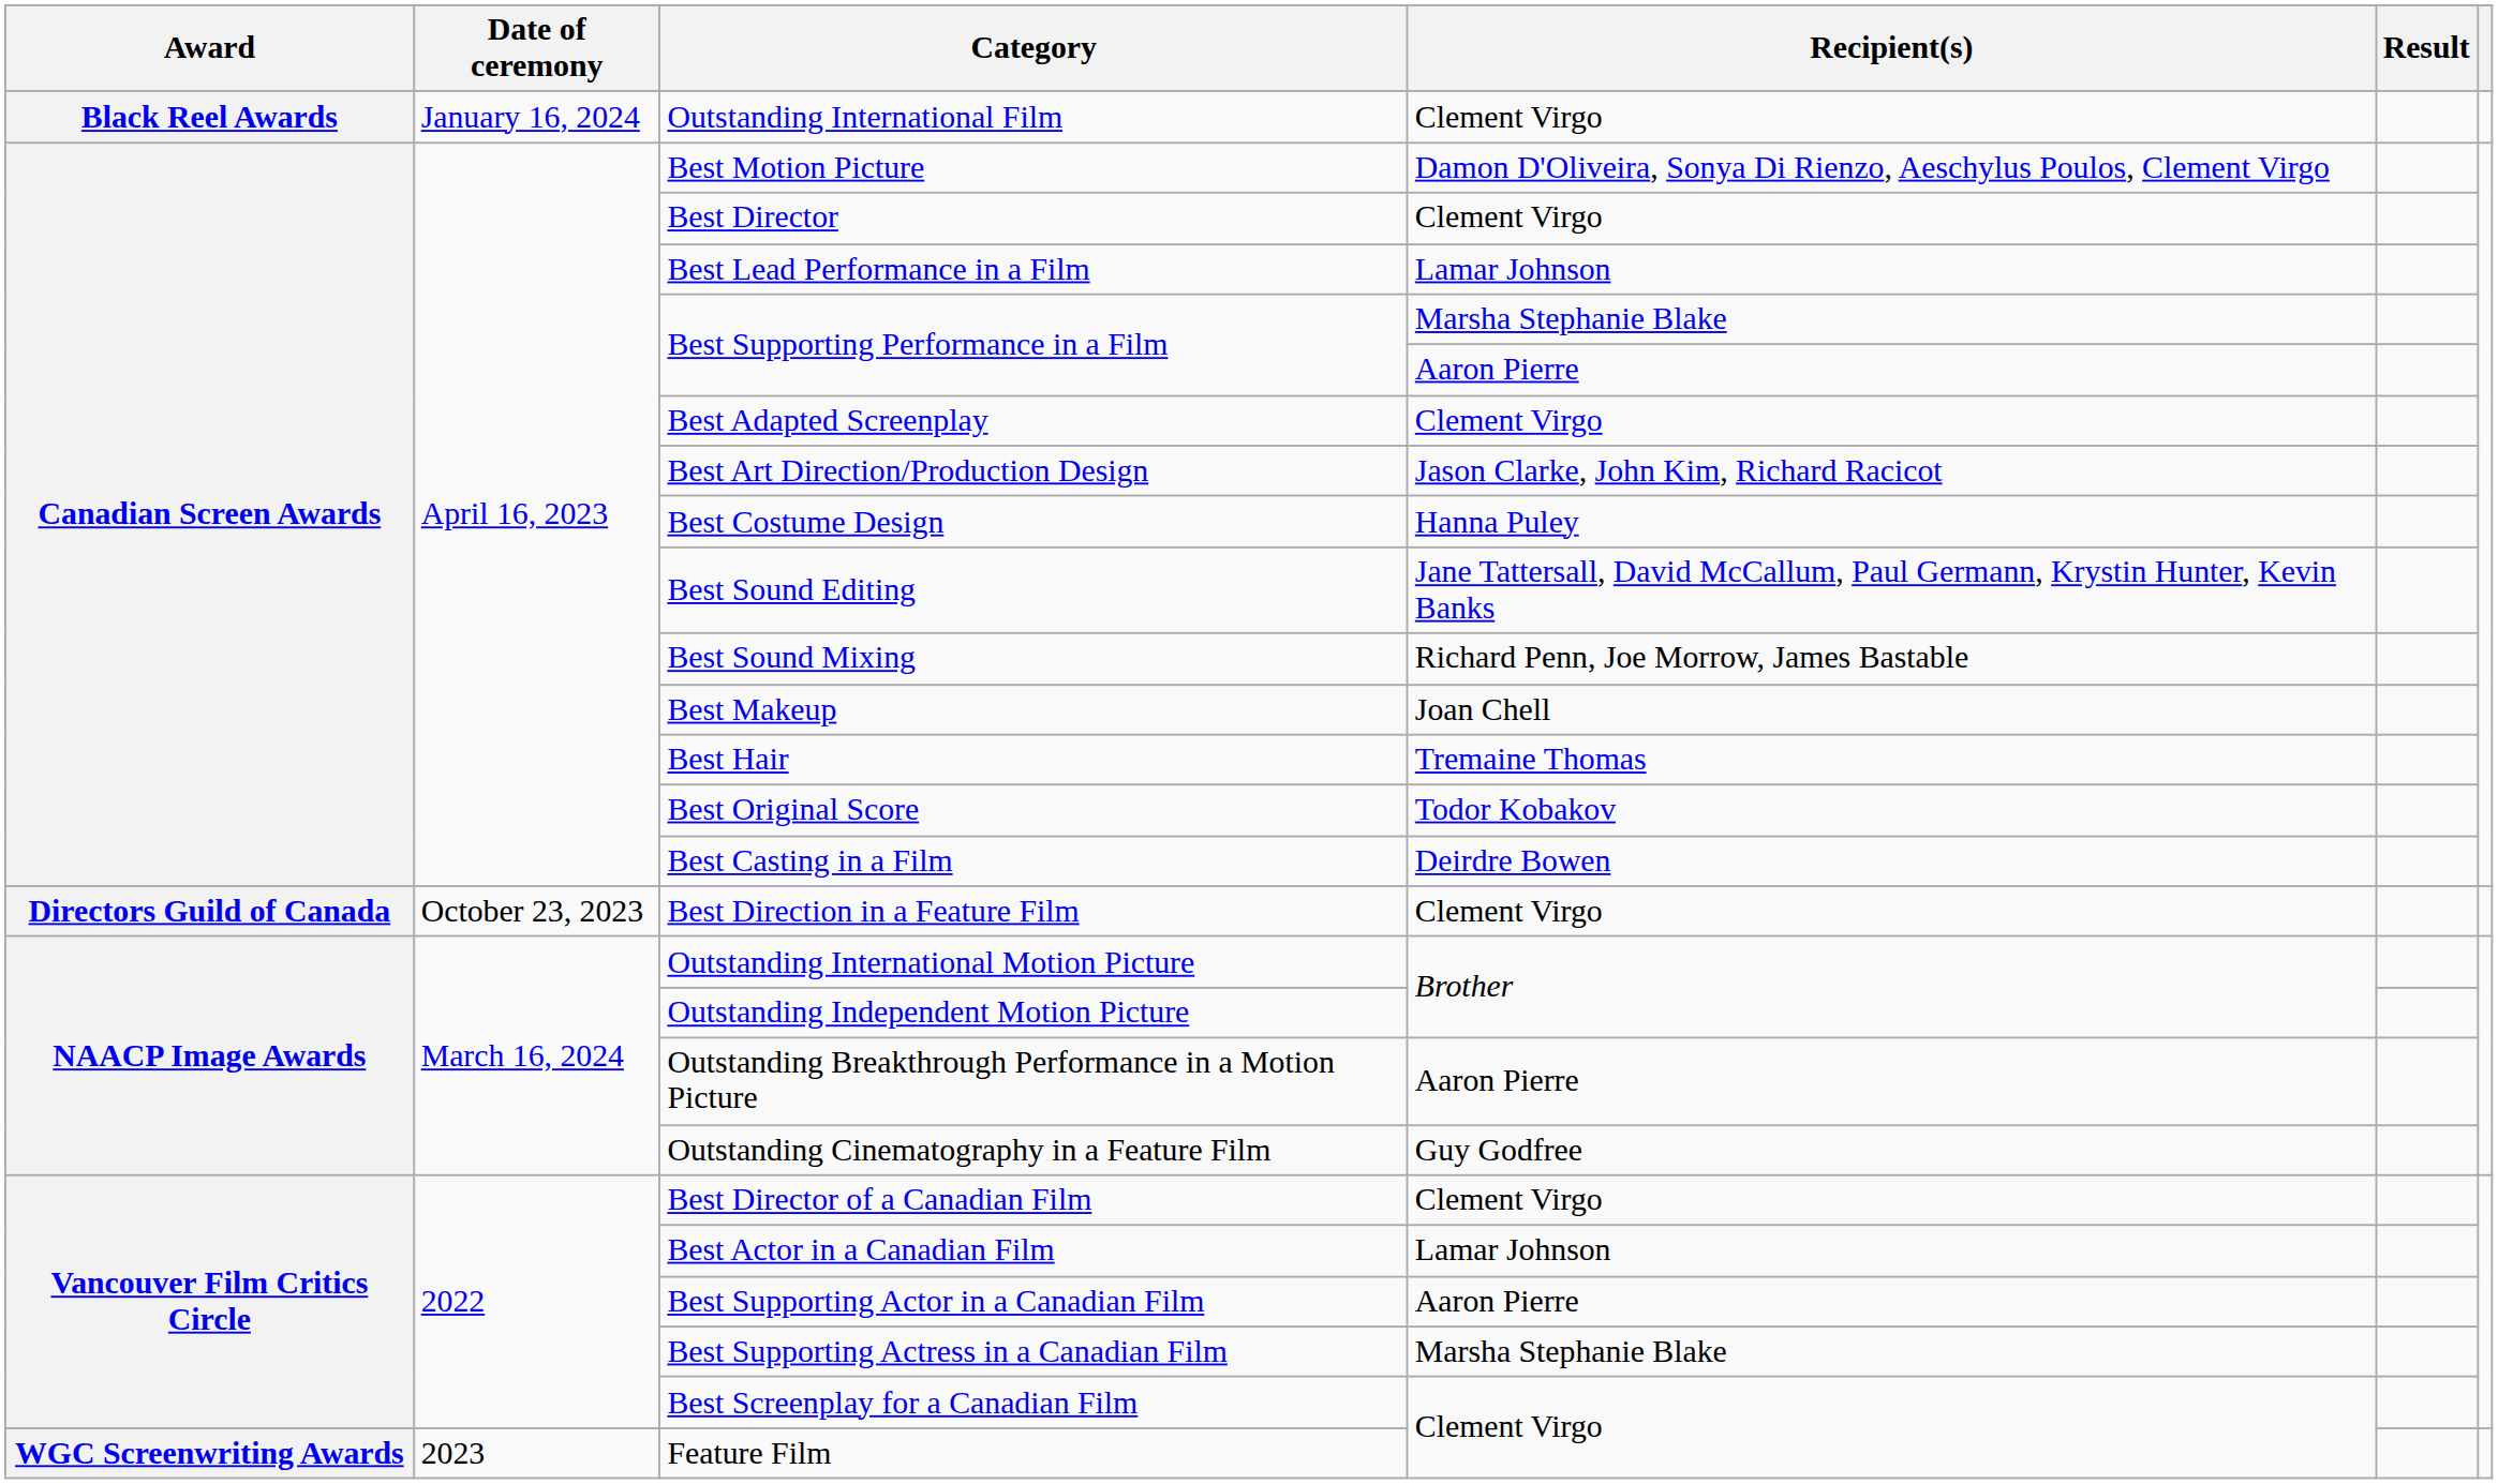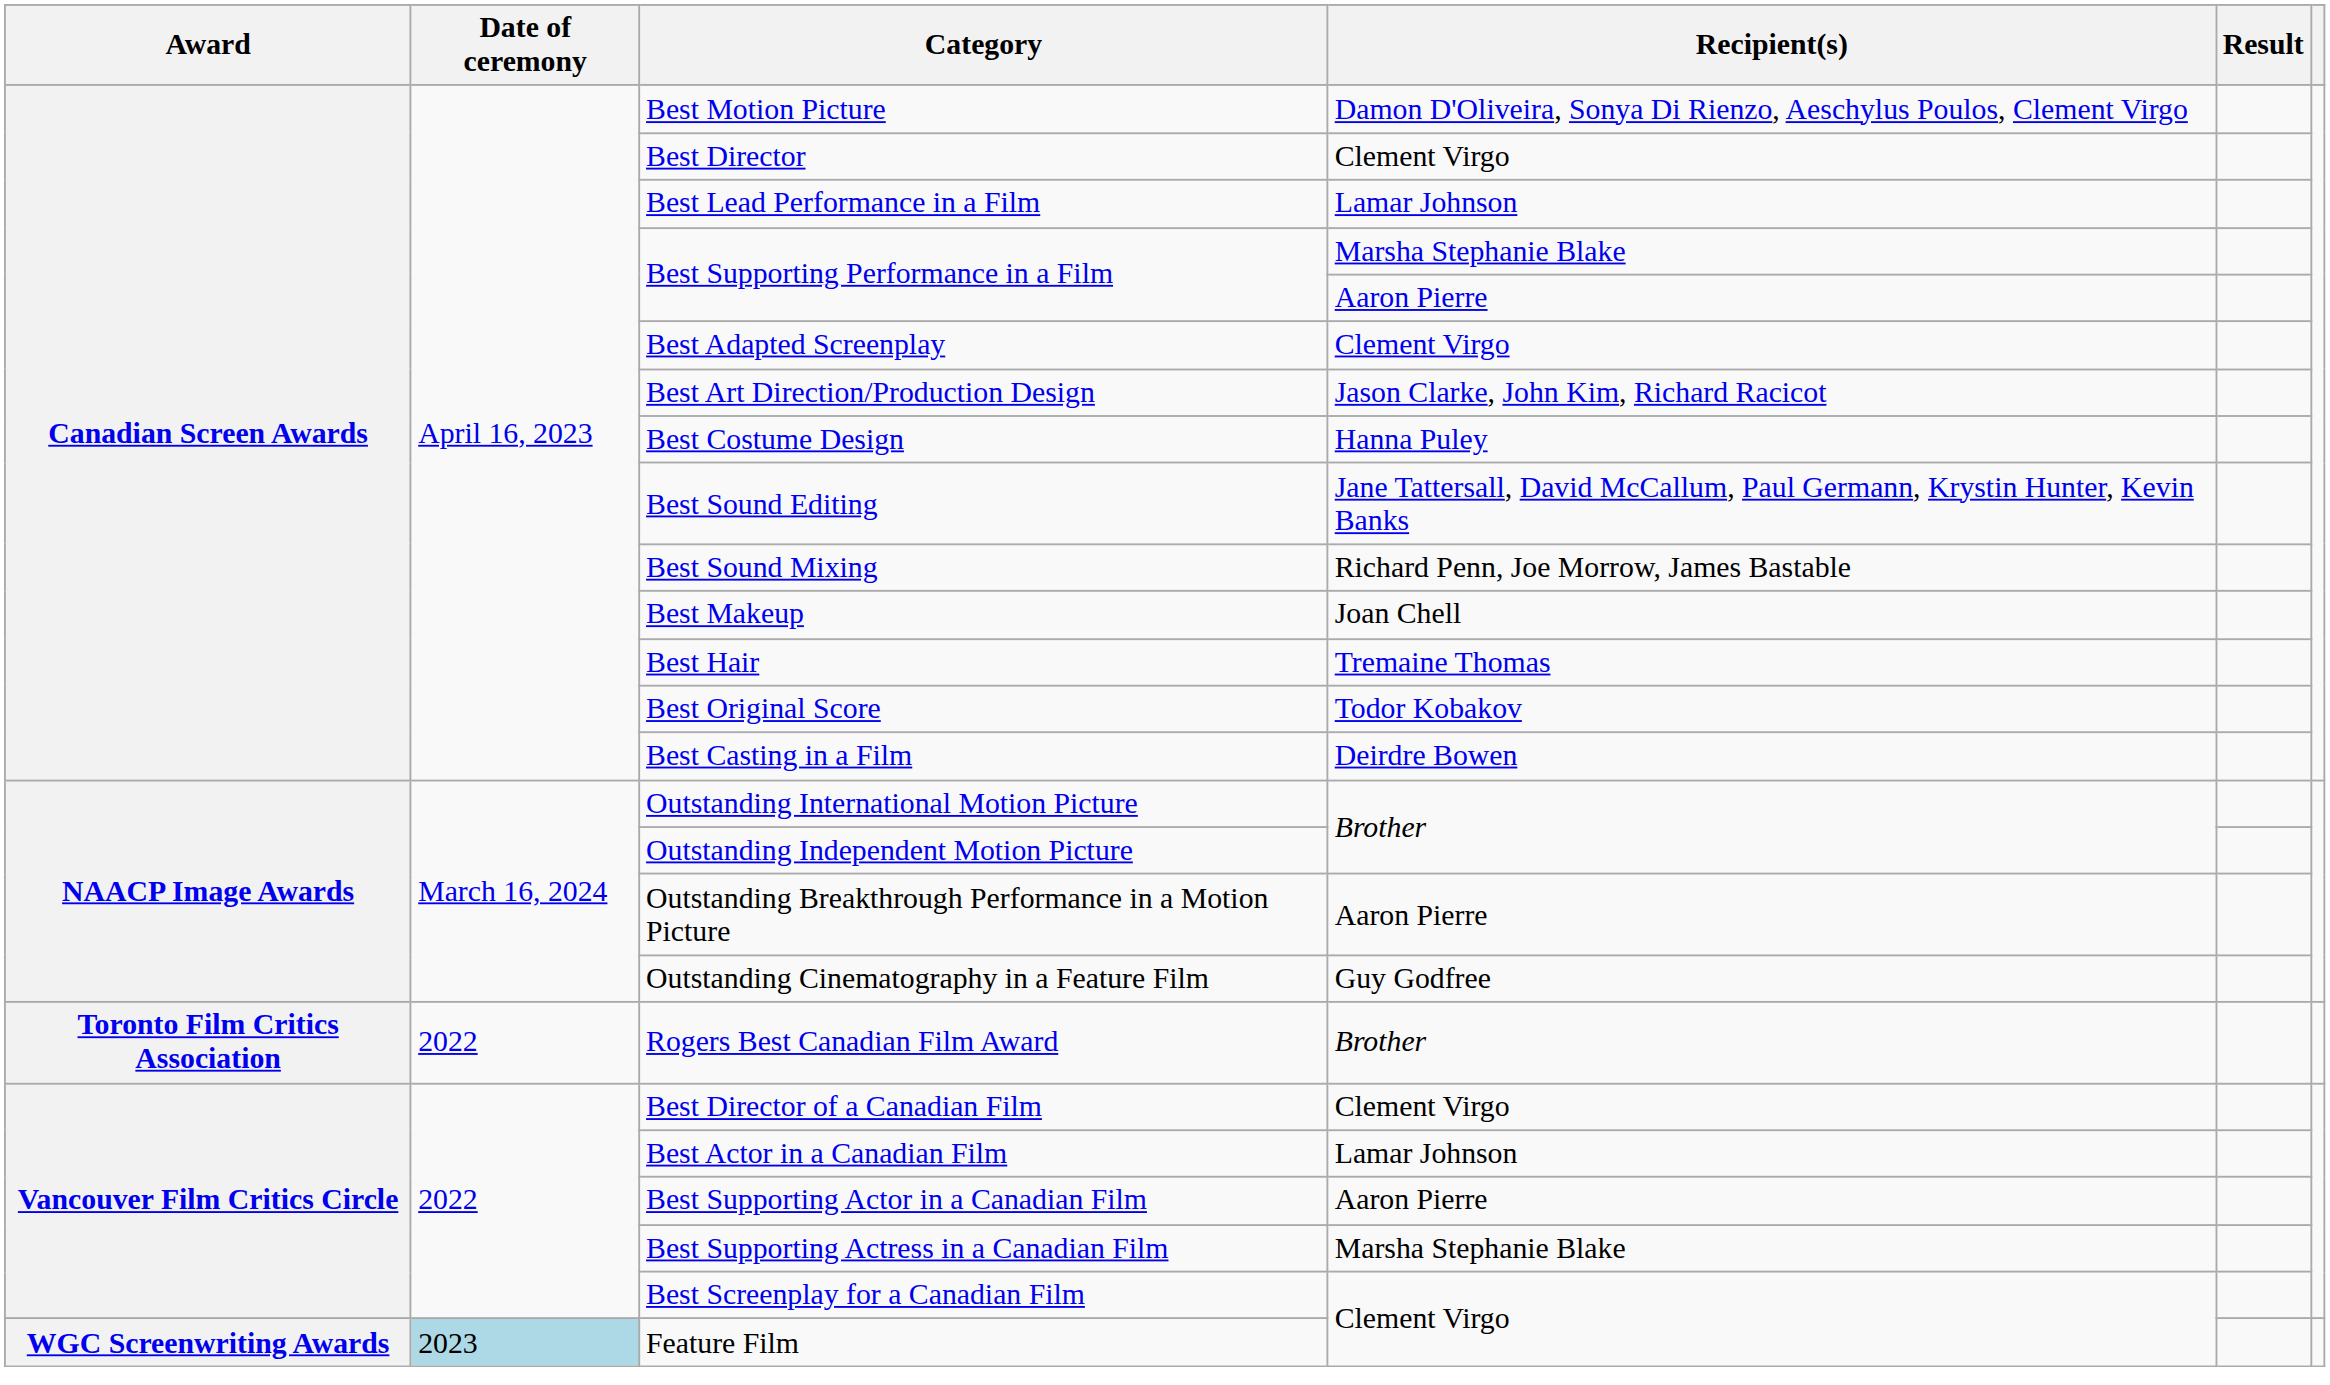- row: Black Reel Awards | January 16, 2024 | Outstanding International Film | Clement Virgo
- row: Directors Guild of Canada | October 23, 2023 | Best Direction in a Feature Film | Clement Virgo
+ row: Toronto Film Critics Association | 2022 | Rogers Best Canadian Film Award | Brother
Feature Film | Date of ceremony: no background -> lightblue background
